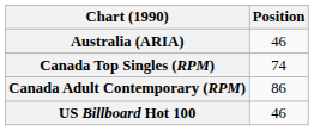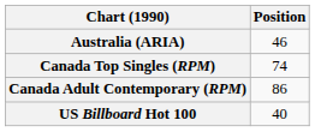US Billboard Hot 100 | Position: 46 -> 40
